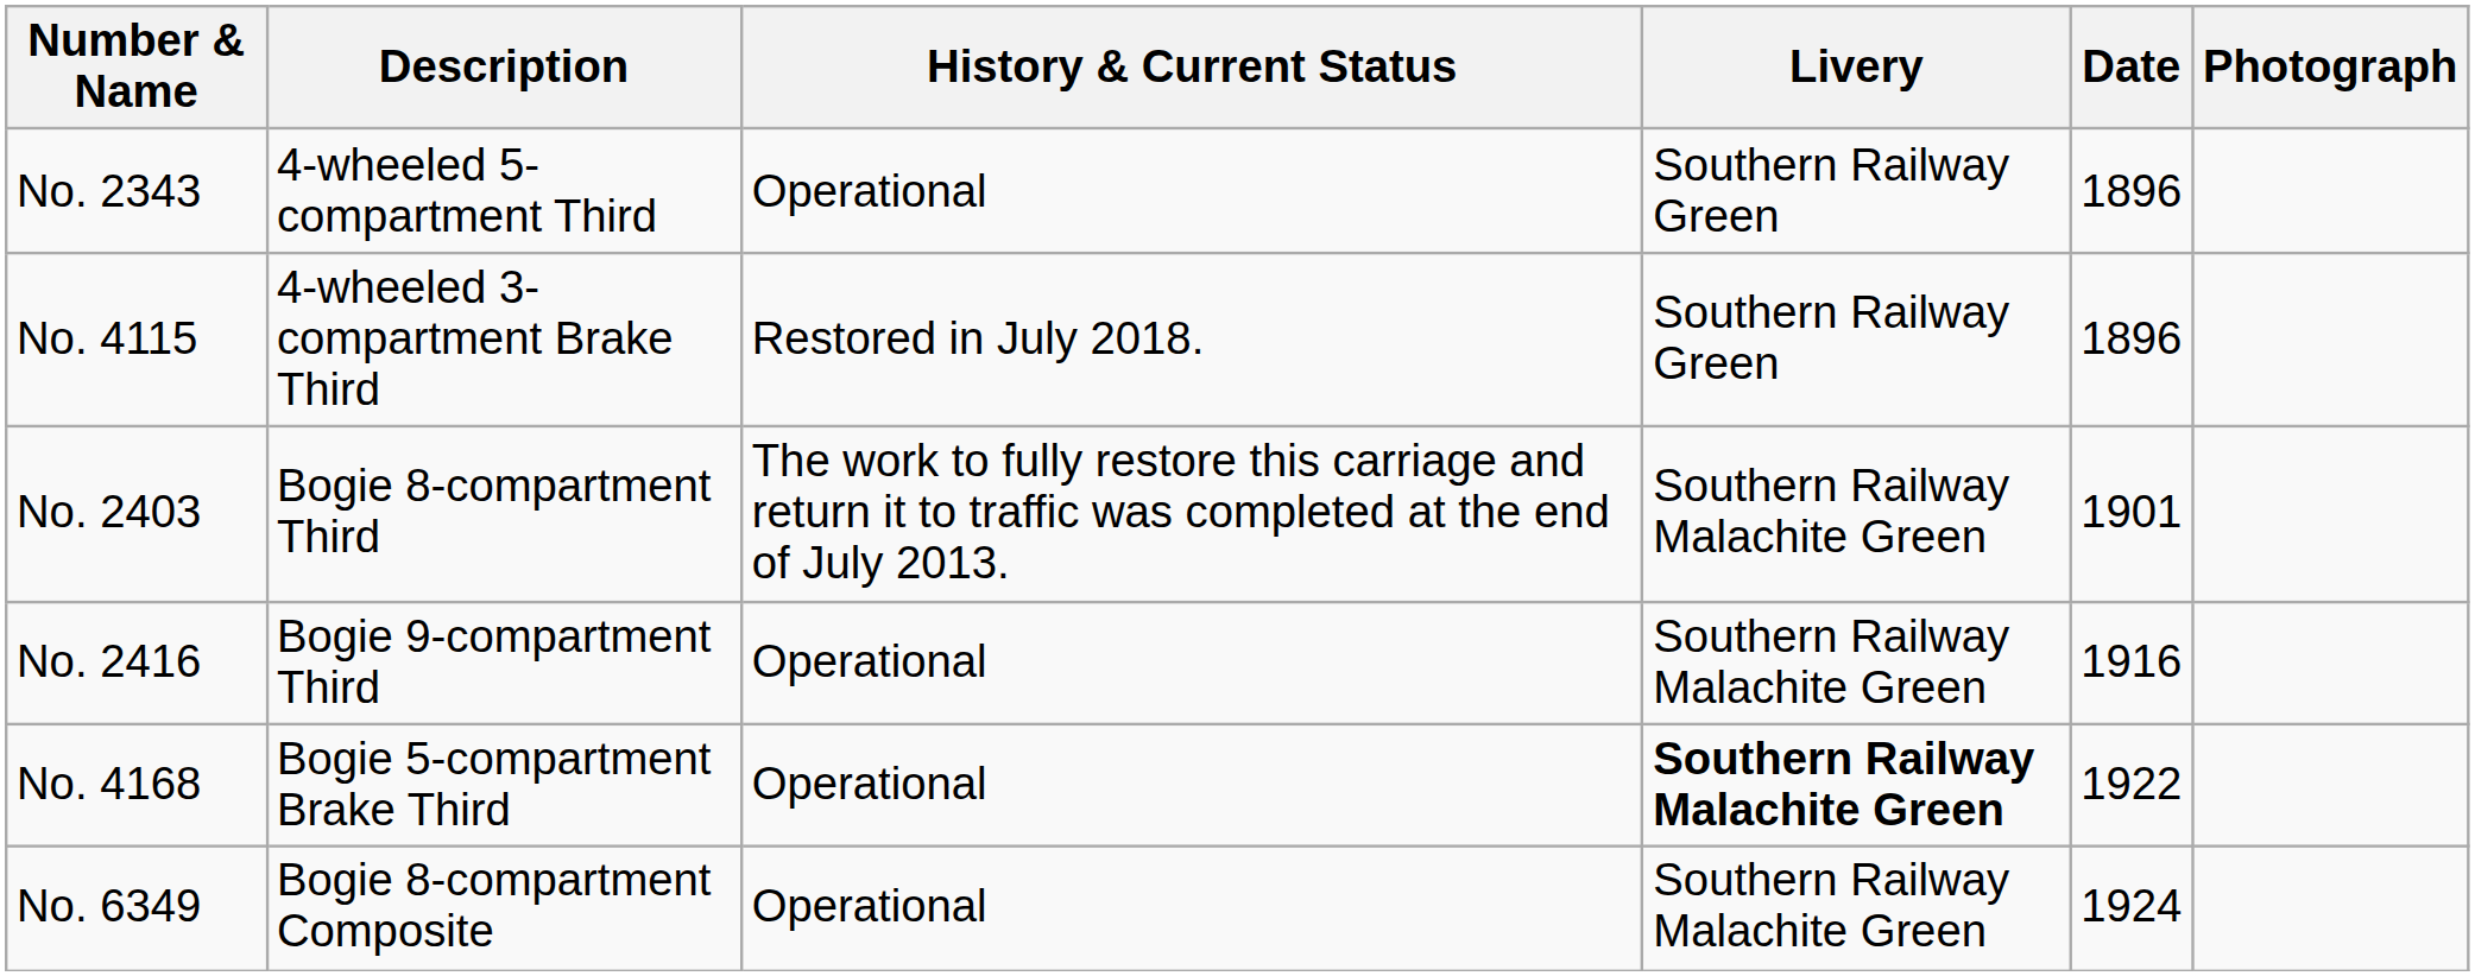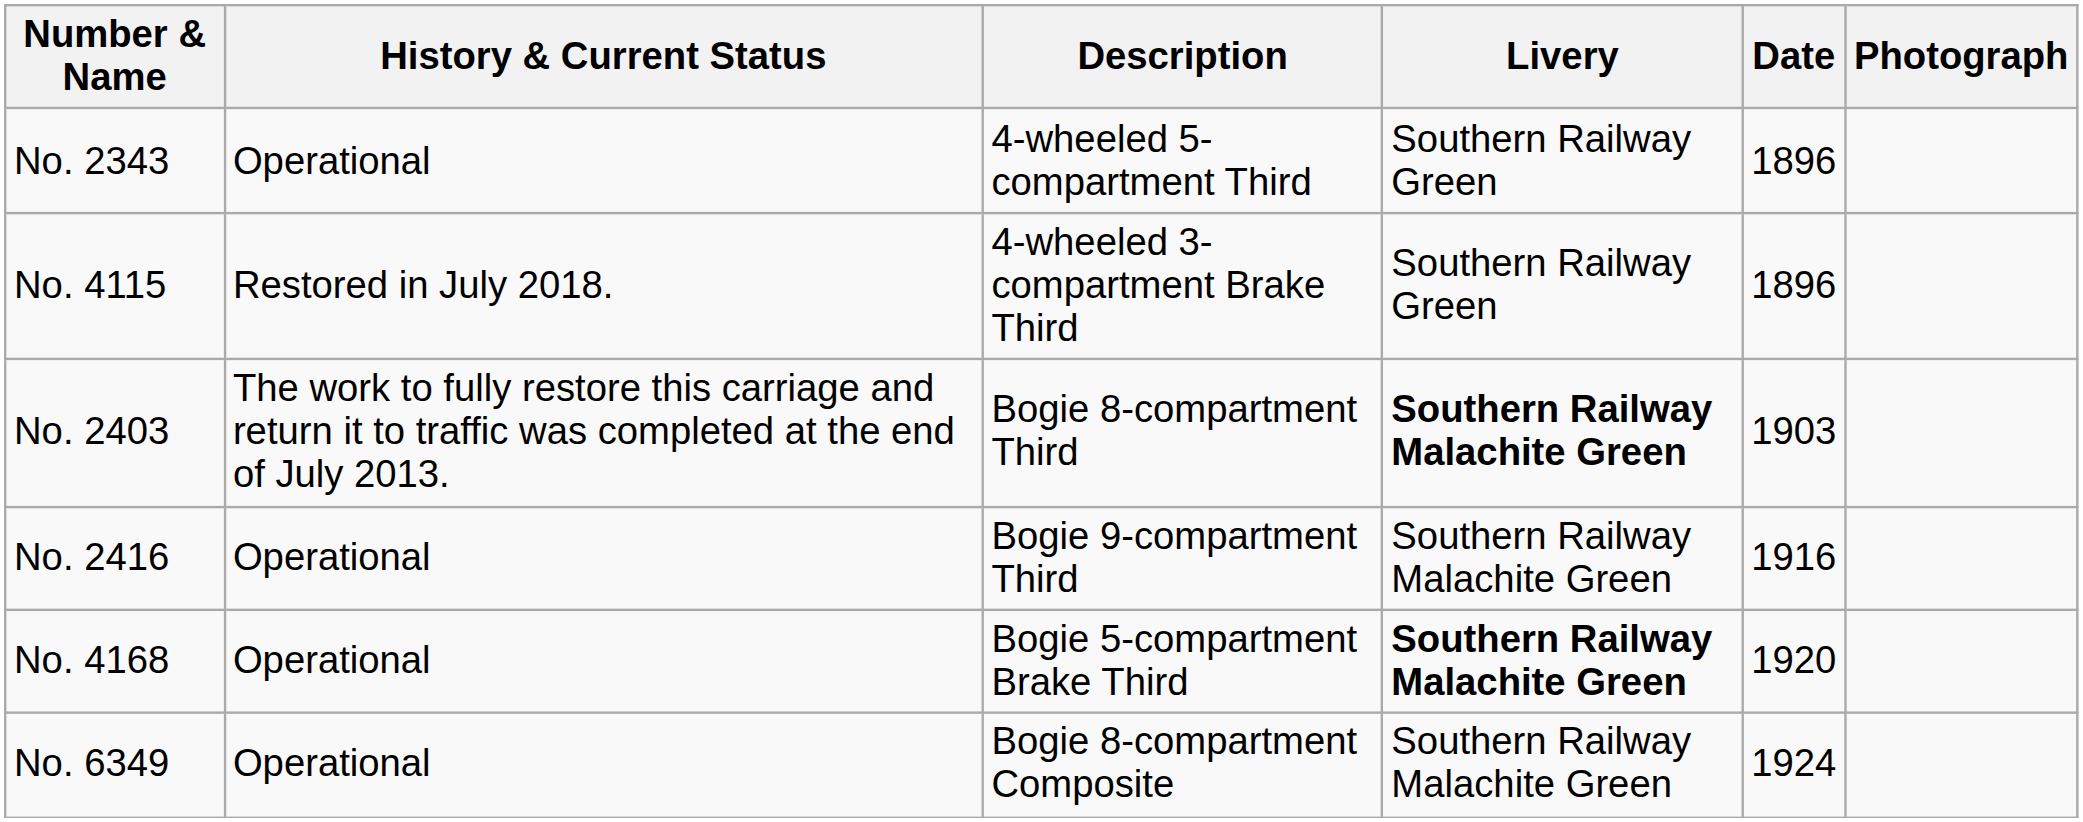columns swapped: Description <-> History & Current Status
No. 2403 | Livery: normal -> bold
No. 2403 | Date: 1901 -> 1903
No. 4168 | Date: 1922 -> 1920
